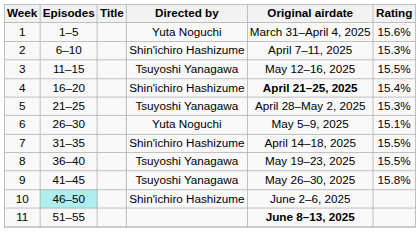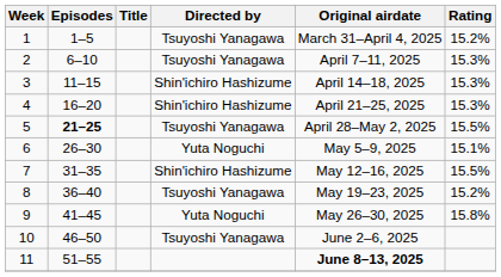1 | Directed by: Yuta Noguchi -> Tsuyoshi Yanagawa
1 | Rating: 15.6% -> 15.2%
2 | Directed by: Shin'ichiro Hashizume -> Tsuyoshi Yanagawa
3 | Directed by: Tsuyoshi Yanagawa -> Shin'ichiro Hashizume
3 | Original airdate: May 12–16, 2025 -> April 14–18, 2025
3 | Rating: 15.5% -> 15.3%
4 | Original airdate: bold -> normal
4 | Rating: 15.4% -> 15.3%
5 | Episodes: normal -> bold
5 | Rating: 15.3% -> 15.5%
7 | Original airdate: April 14–18, 2025 -> May 12–16, 2025
8 | Rating: 15.5% -> 15.2%
9 | Directed by: Tsuyoshi Yanagawa -> Yuta Noguchi
10 | Episodes: paleturquoise background -> no background
10 | Directed by: Shin'ichiro Hashizume -> Tsuyoshi Yanagawa
